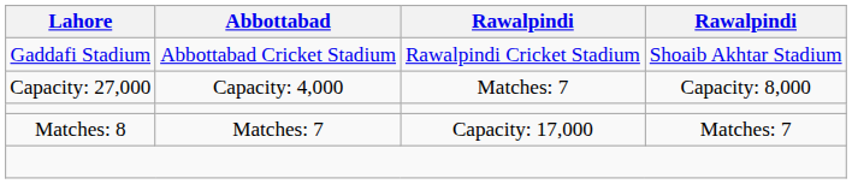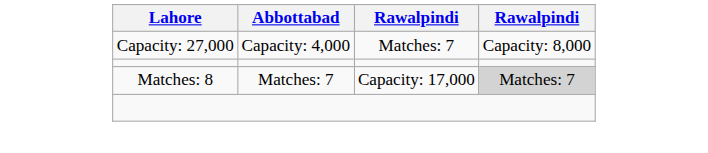- row: Gaddafi Stadium | Abbottabad Cricket Stadium | Rawalpindi Cricket Stadium | Shoaib Akhtar Stadium
Matches: 8 | column 4: no background -> lightgrey background
